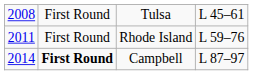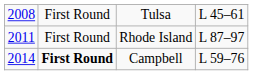Rhode Island | column 4: L 59–76 -> L 87–97
Campbell | column 4: L 87–97 -> L 59–76
